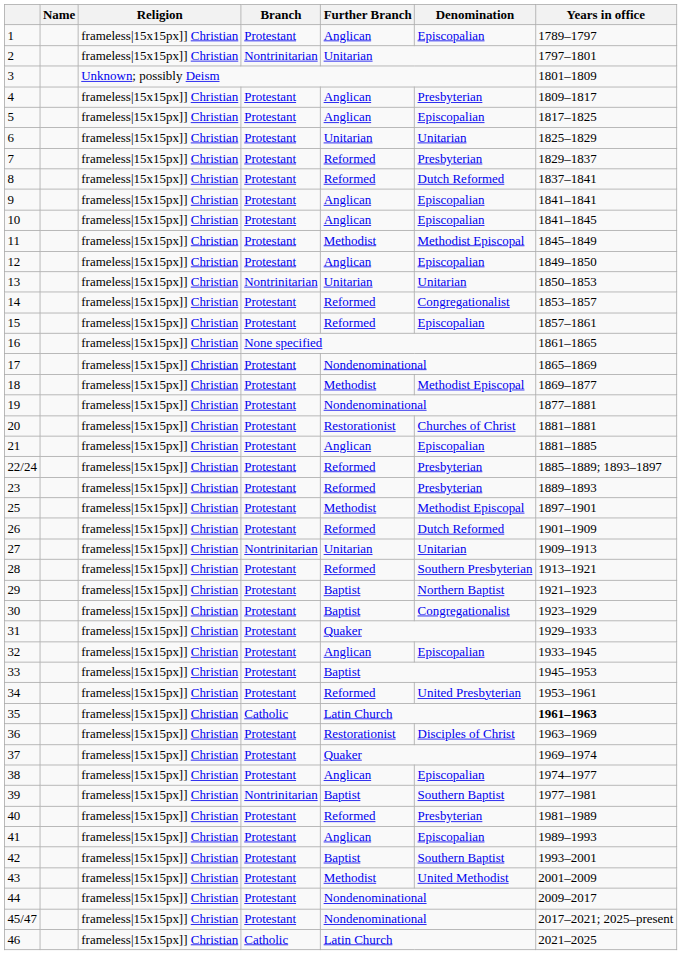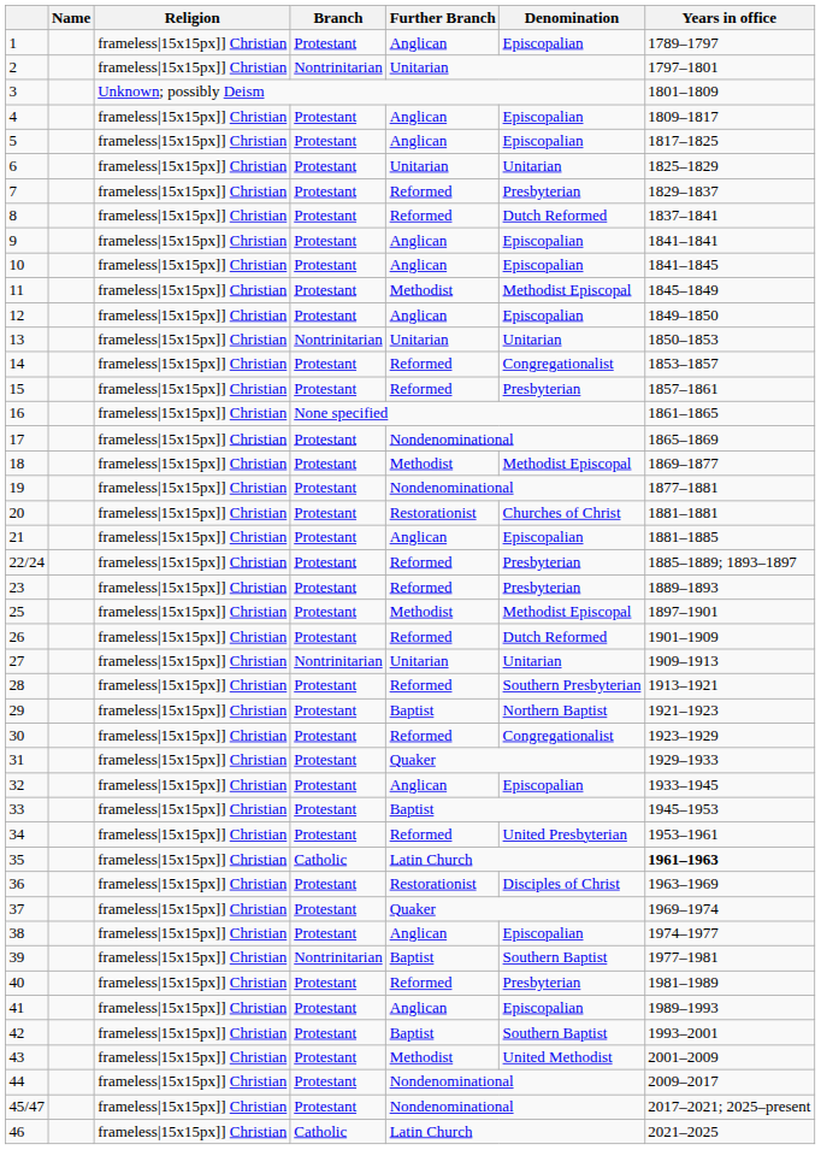4 | Denomination: Presbyterian -> Episcopalian
15 | Denomination: Episcopalian -> Presbyterian
30 | Further Branch: Baptist -> Reformed
